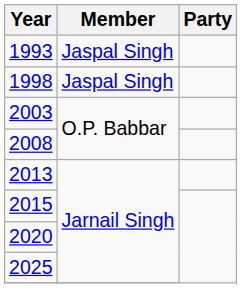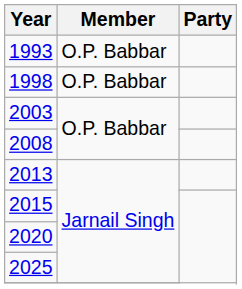1993 | Member: Jaspal Singh -> O.P. Babbar
1998 | Member: Jaspal Singh -> O.P. Babbar
